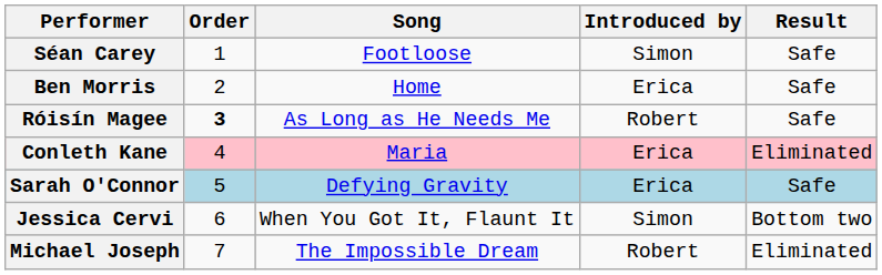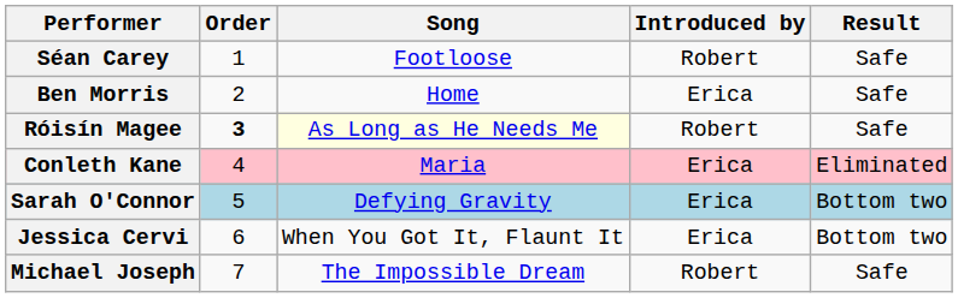Séan Carey | Introduced by: Simon -> Robert
Róisín Magee | Song: no background -> lightyellow background
Sarah O'Connor | Result: Safe -> Bottom two
Jessica Cervi | Introduced by: Simon -> Erica
Michael Joseph | Result: Eliminated -> Safe
